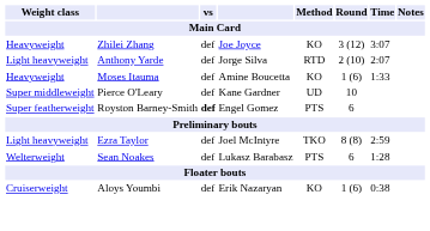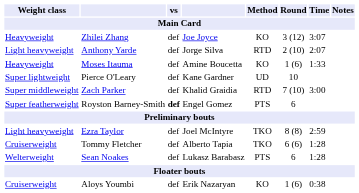Pierce O'Leary | Weight class: Super middleweight -> Super lightweight
+ row: Super middleweight | Zach Parker | def | Khalid Graidia | RTD | 7 (10) | 3:00
+ row: Cruiserweight | Tommy Fletcher | def | Alberto Tapia | TKO | 6 (6) | 1:28
